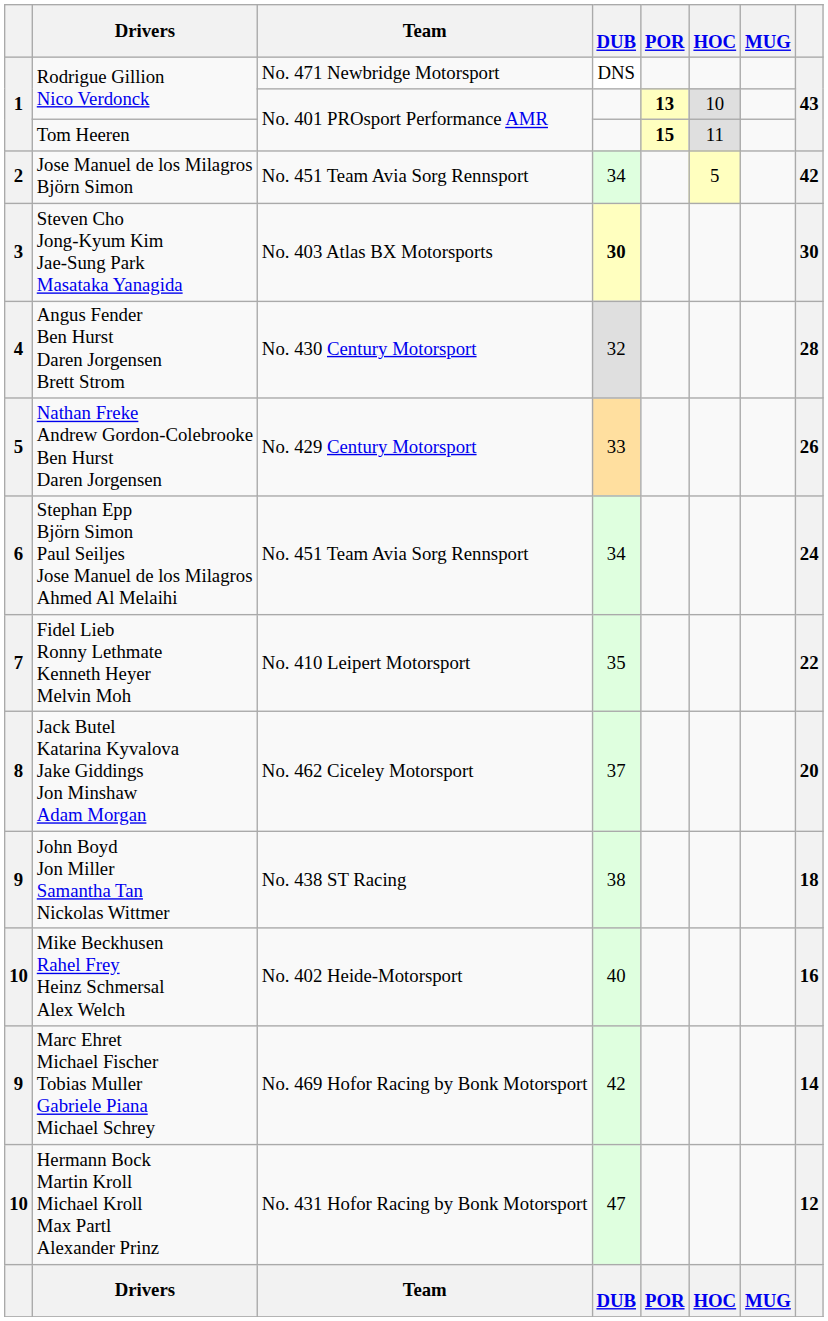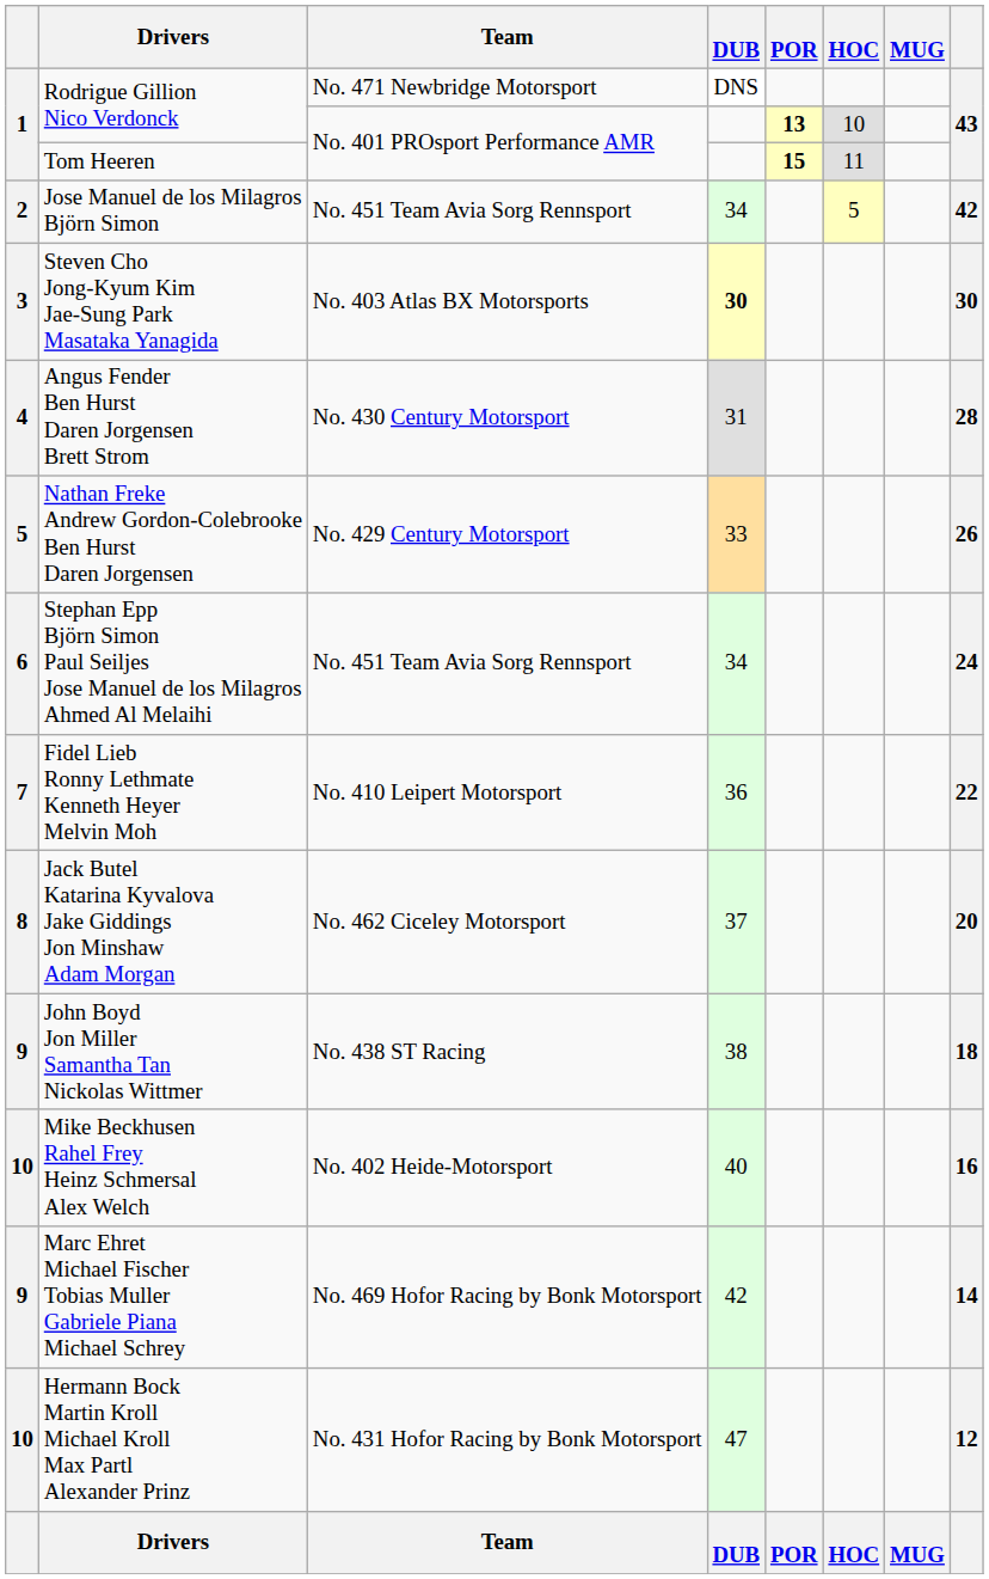Angus Fender Ben Hurst Daren Jorgensen Brett Strom | DUB: 32 -> 31
Fidel Lieb Ronny Lethmate Kenneth Heyer Melvin Moh | DUB: 35 -> 36
